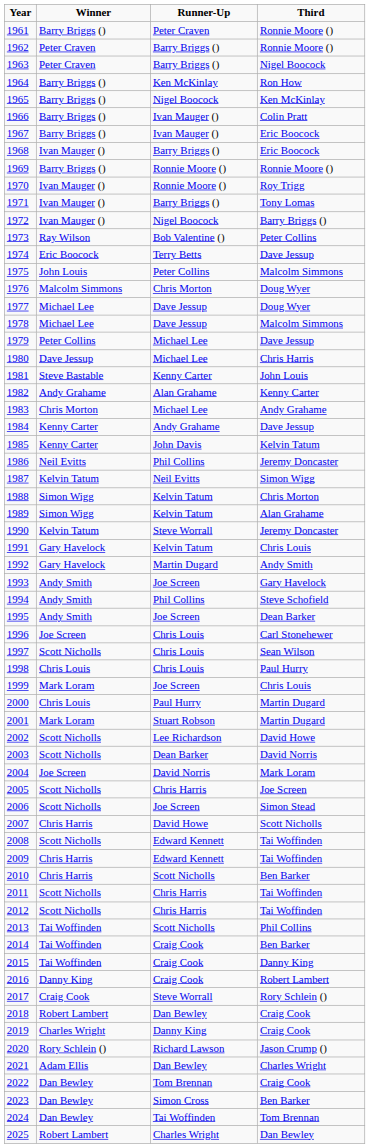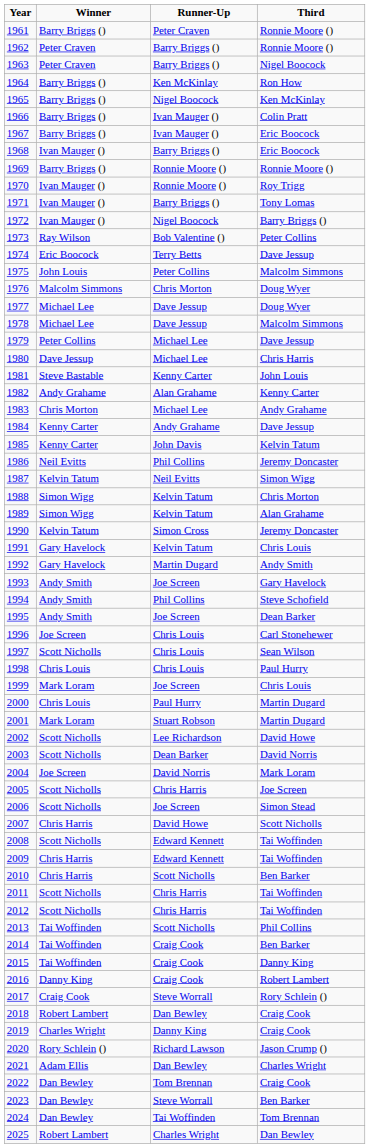1990 | Runner-Up: Steve Worrall -> Simon Cross
2023 | Runner-Up: Simon Cross -> Steve Worrall
